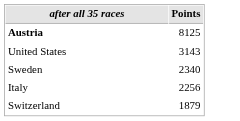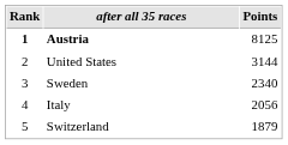+ column: Rank | 1 | 2 | 3 | 4 | 5
United States | Points: 3143 -> 3144
Italy | Points: 2256 -> 2056
